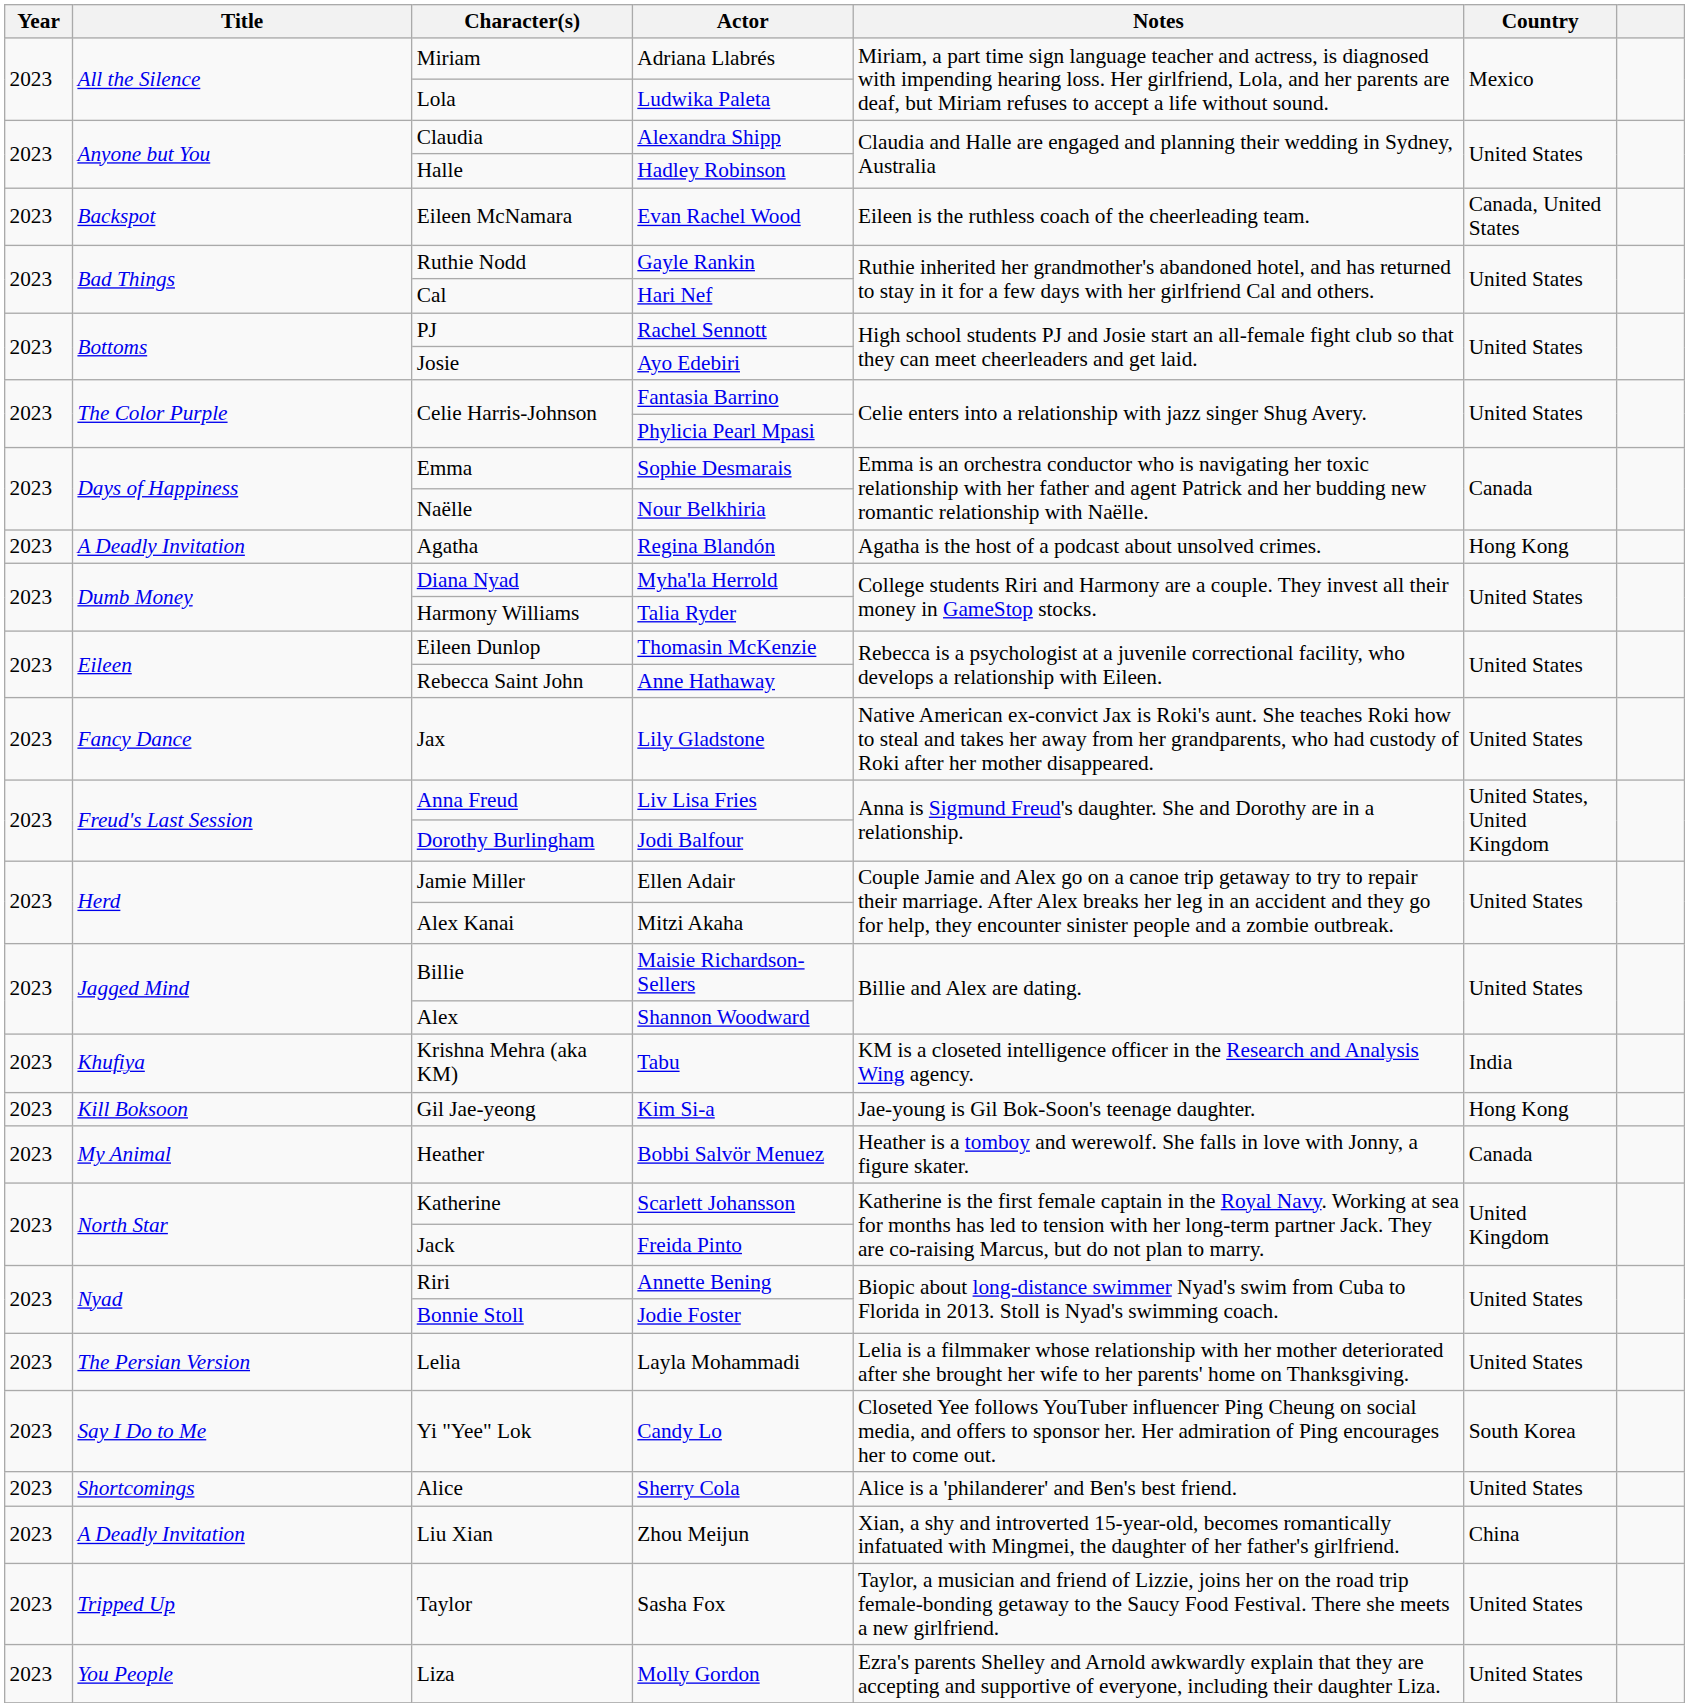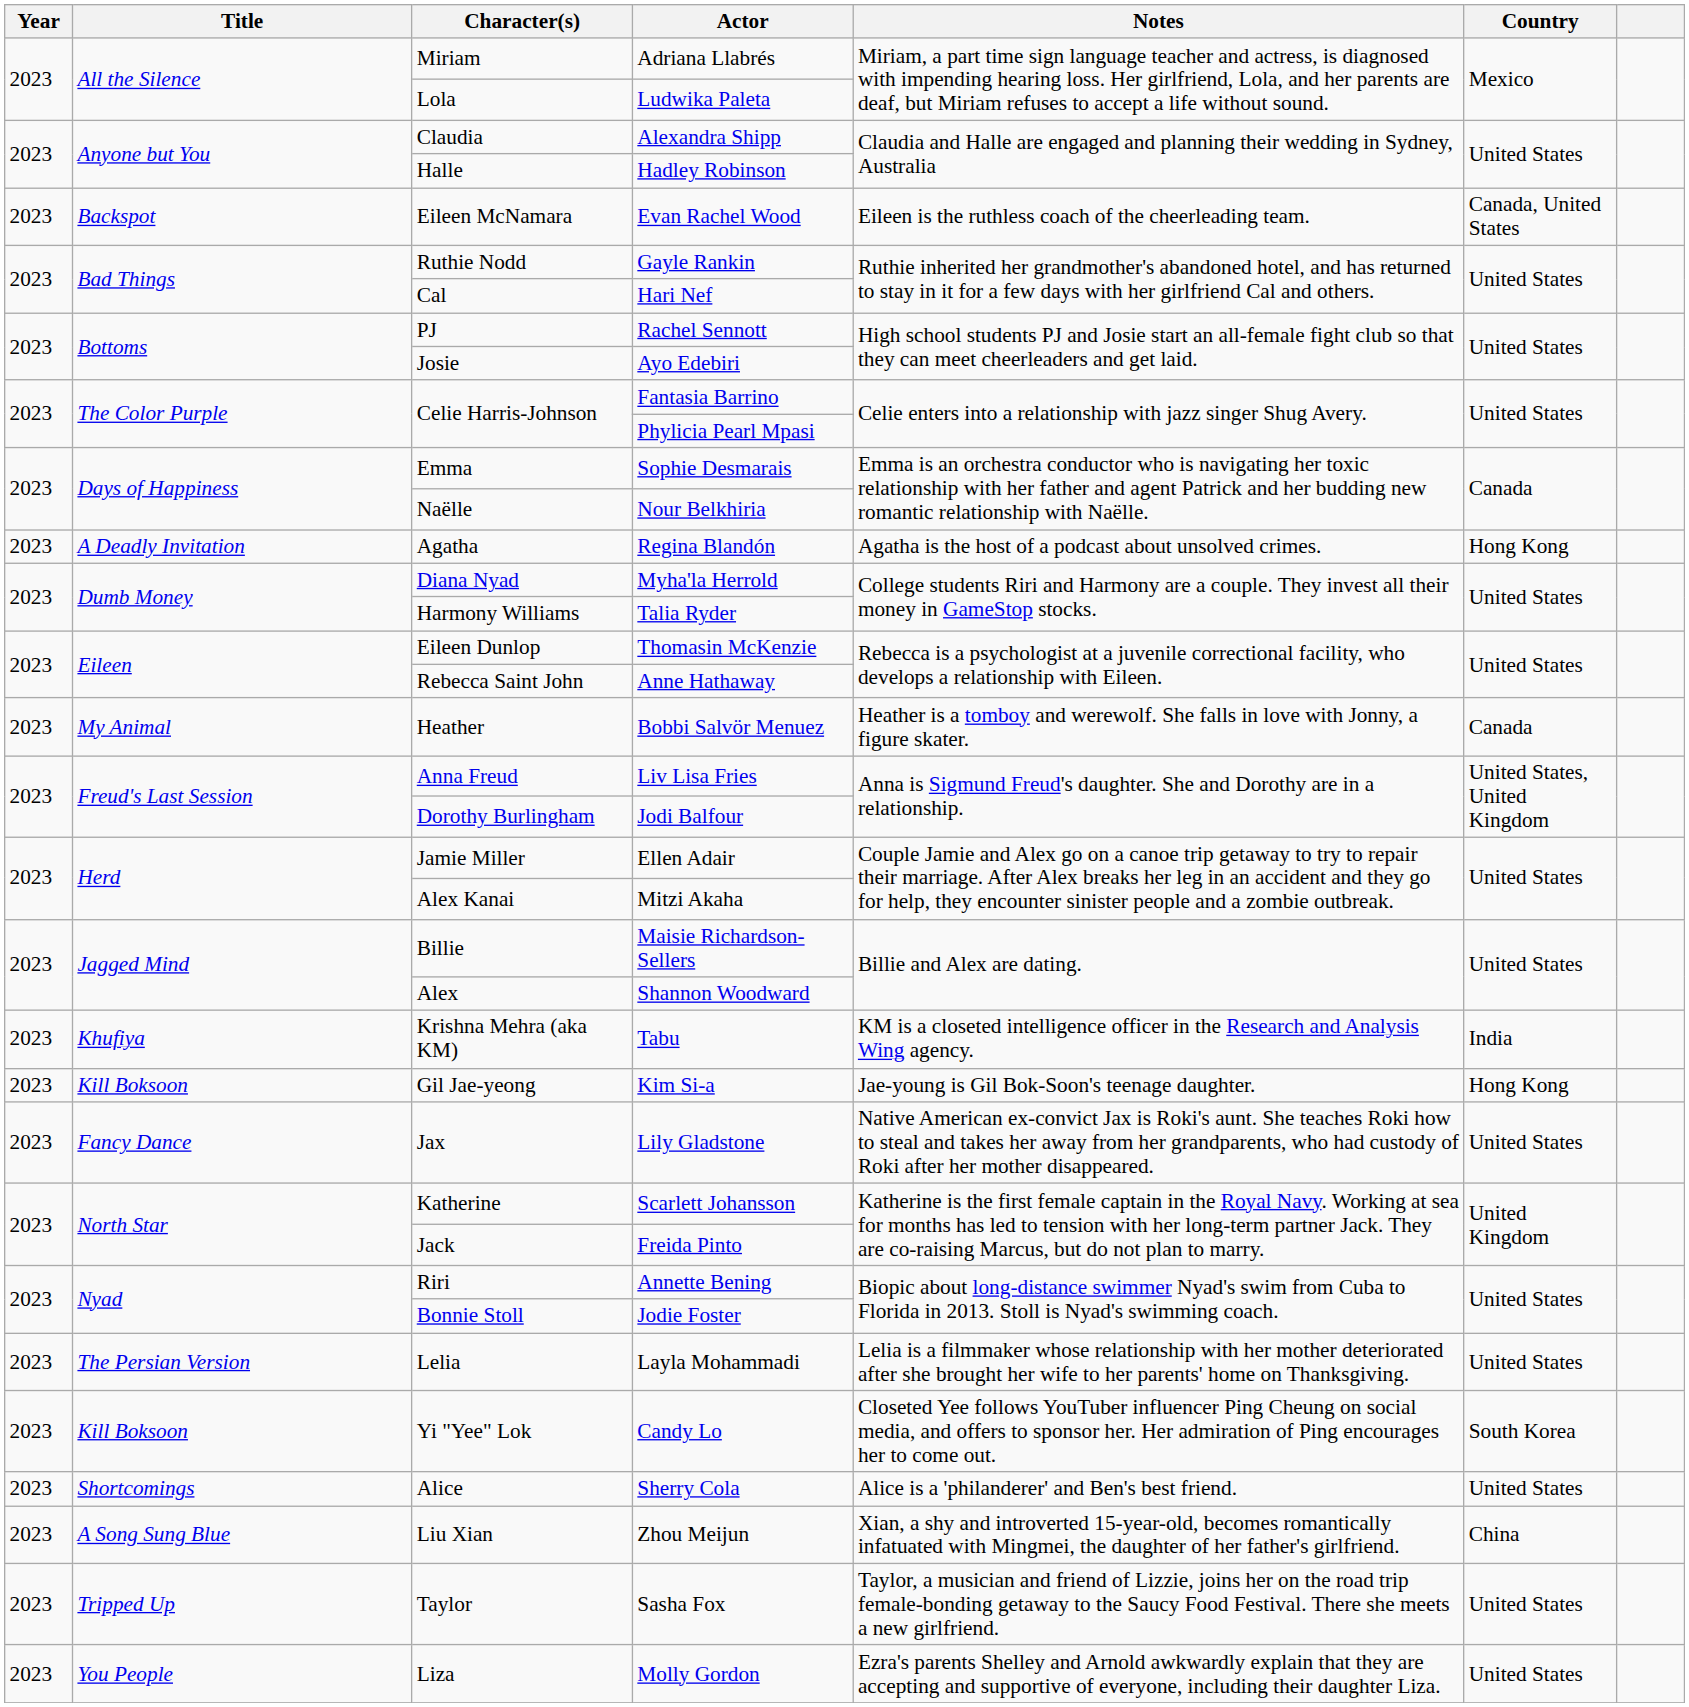rows swapped: Lily Gladstone <-> Bobbi Salvör Menuez
Candy Lo | Title: Say I Do to Me -> Kill Boksoon
Zhou Meijun | Title: A Deadly Invitation -> A Song Sung Blue
